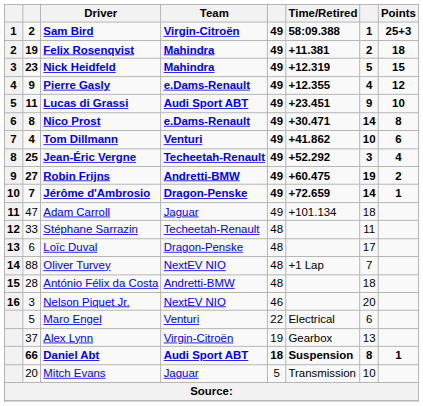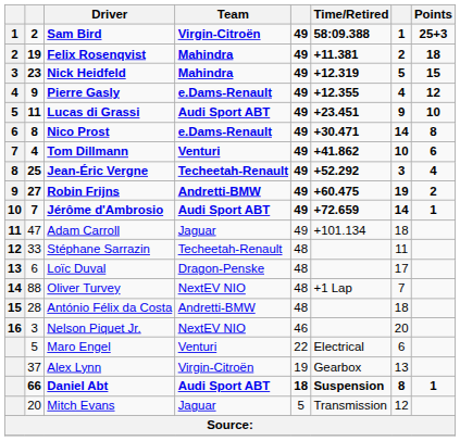Jérôme d'Ambrosio | Team: Dragon-Penske -> Audi Sport ABT
Mitch Evans | column 7: 10 -> 12
